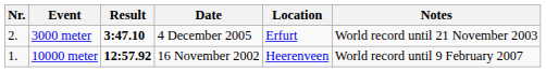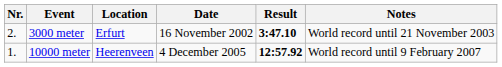columns swapped: Result <-> Location
3000 meter | Date: 4 December 2005 -> 16 November 2002
10000 meter | Date: 16 November 2002 -> 4 December 2005
